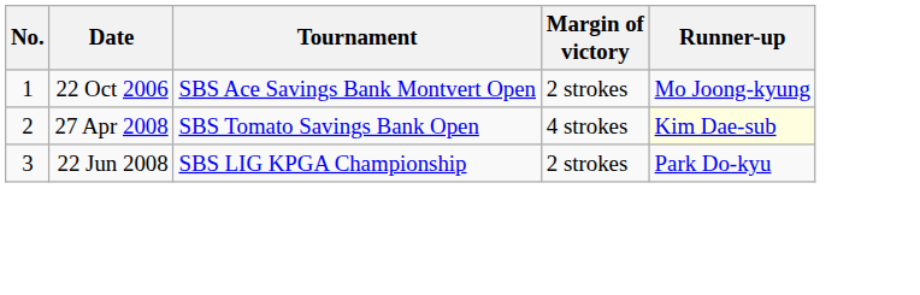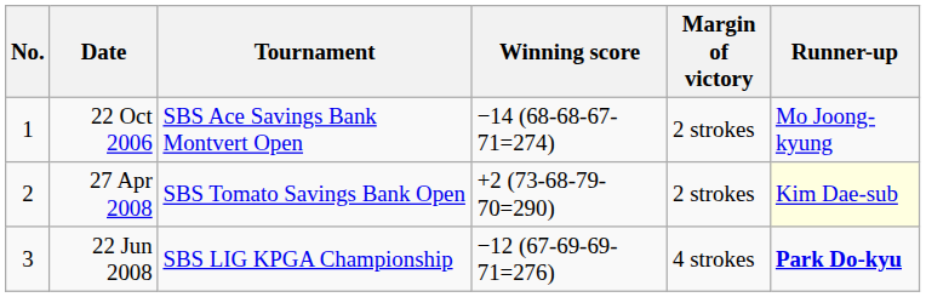+ column: Winning score | −14 (68-68-67-71=274) | +2 (73-68-79-70=290) | −12 (67-69-69-71=276)
27 Apr 2008 | Margin of victory: 4 strokes -> 2 strokes
22 Jun 2008 | Margin of victory: 2 strokes -> 4 strokes
22 Jun 2008 | Runner-up: normal -> bold
